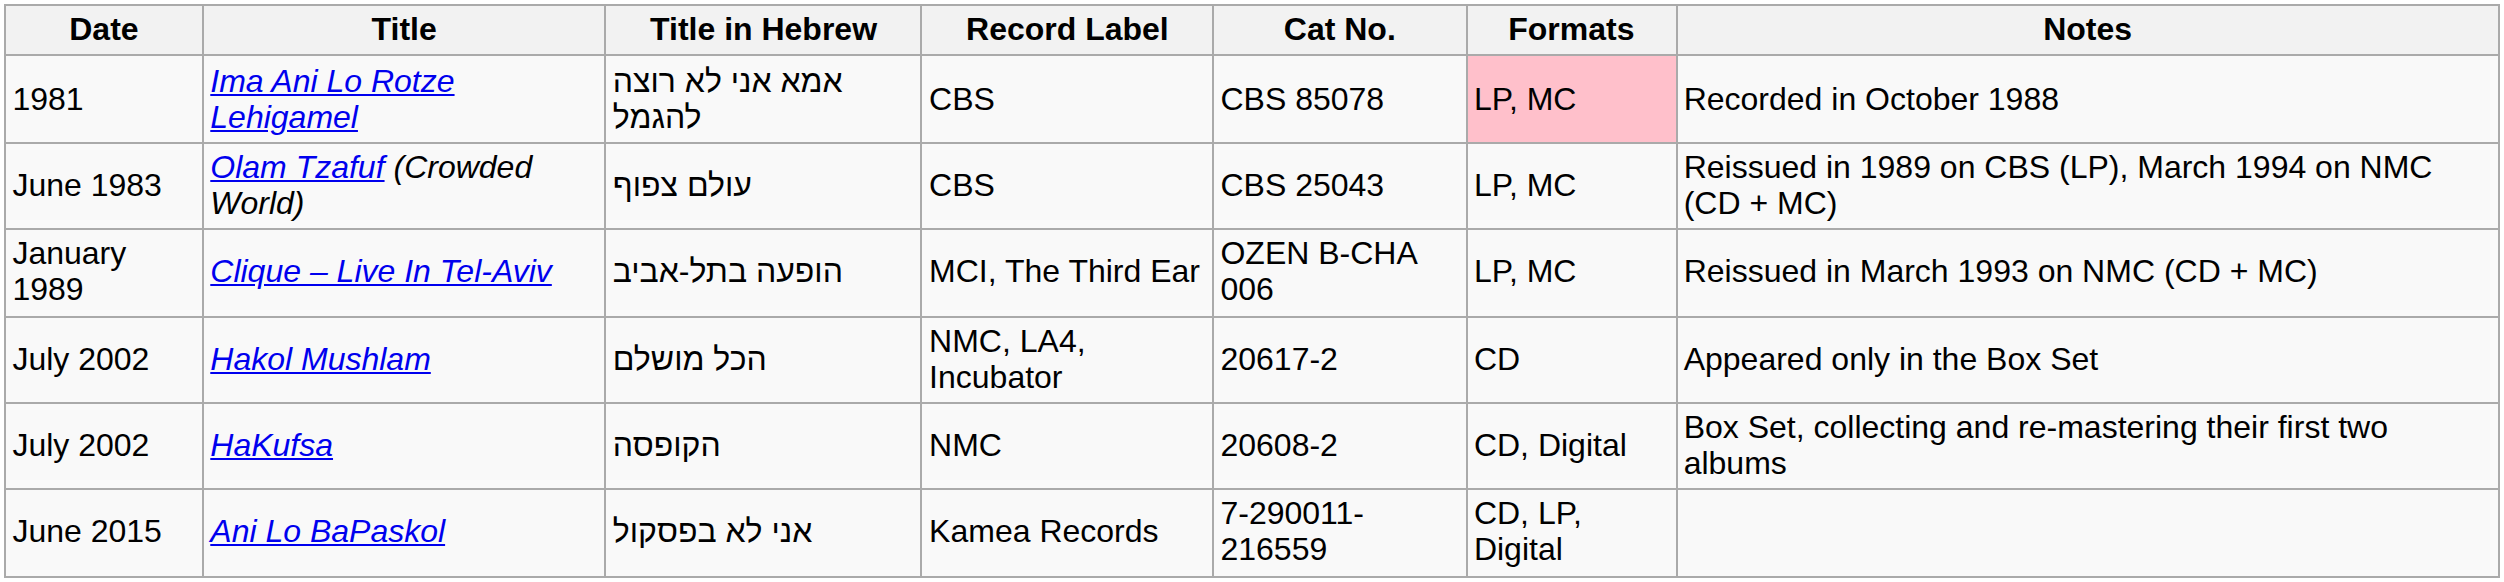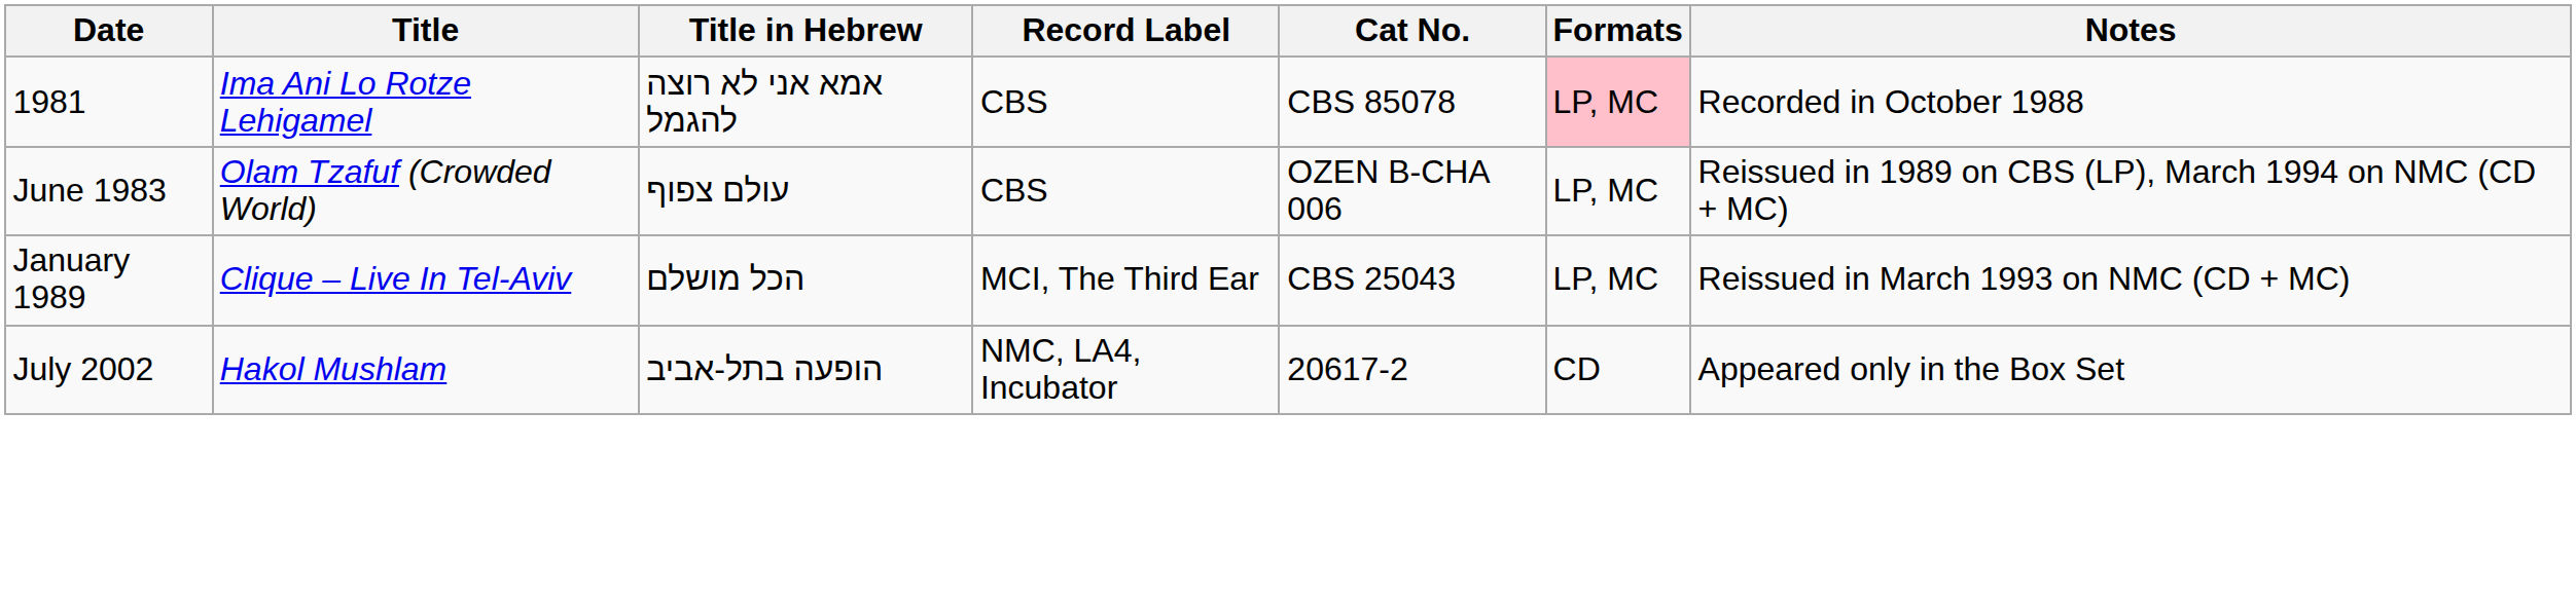Olam Tzafuf (Crowded World) | Cat No.: CBS 25043 -> OZEN B-CHA 006
Clique – Live In Tel-Aviv | Title in Hebrew: הופעה בתל-אביב -> הכל מושלם
Clique – Live In Tel-Aviv | Cat No.: OZEN B-CHA 006 -> CBS 25043
Hakol Mushlam | Title in Hebrew: הכל מושלם -> הופעה בתל-אביב
- row: July 2002 | HaKufsa | הקופסה | NMC | 20608-2 | CD, Digital | Box Set, collecting and re-mastering their first two albums
- row: June 2015 | Ani Lo BaPaskol | אני לא בפסקול | Kamea Records | 7-290011-216559 | CD, LP, Digital
